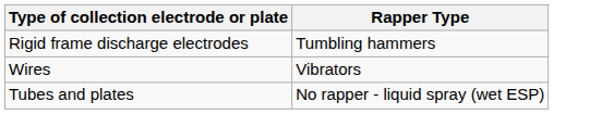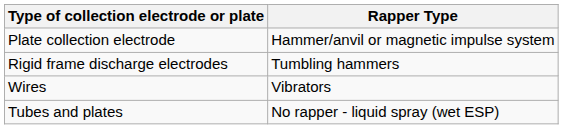+ row: Plate collection electrode | Hammer/anvil or magnetic impulse system
